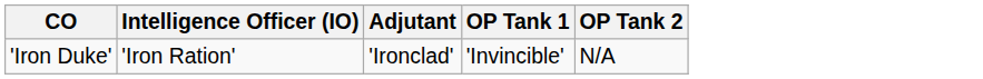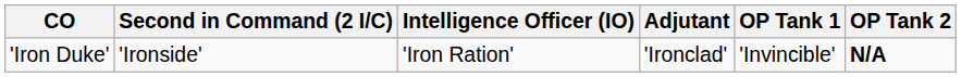+ column: Second in Command (2 I/C) | 'Ironside'
'Iron Duke' | OP Tank 2: normal -> bold
